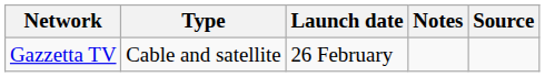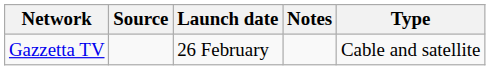columns swapped: Type <-> Source
